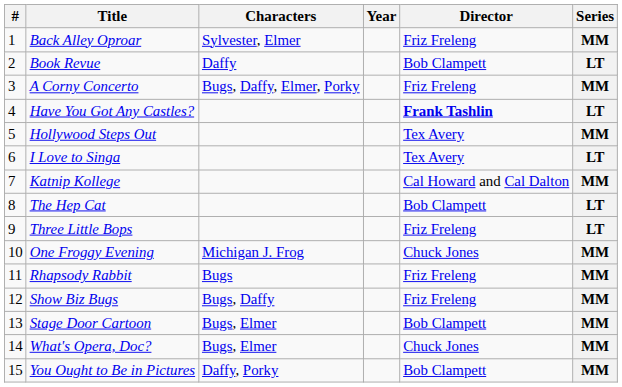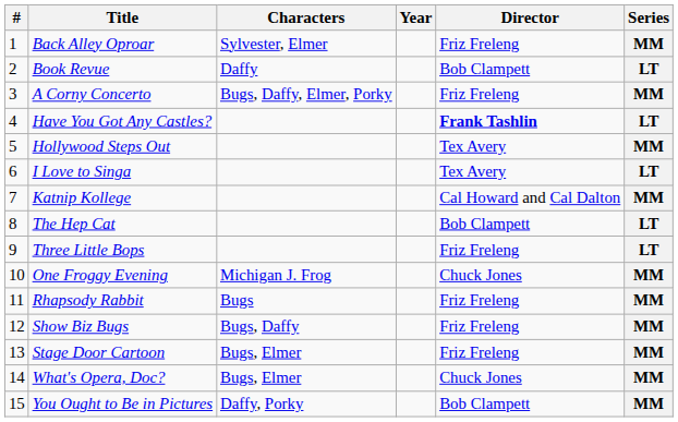Stage Door Cartoon | Director: Bob Clampett -> Friz Freleng
